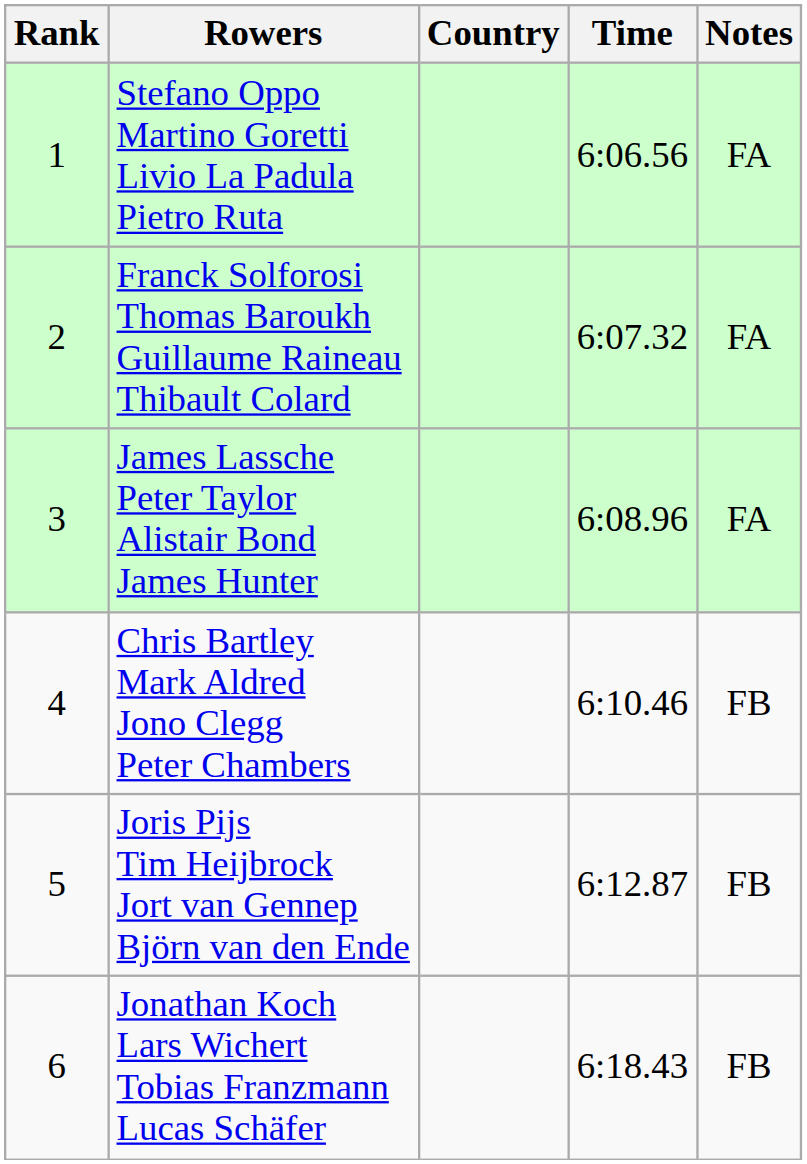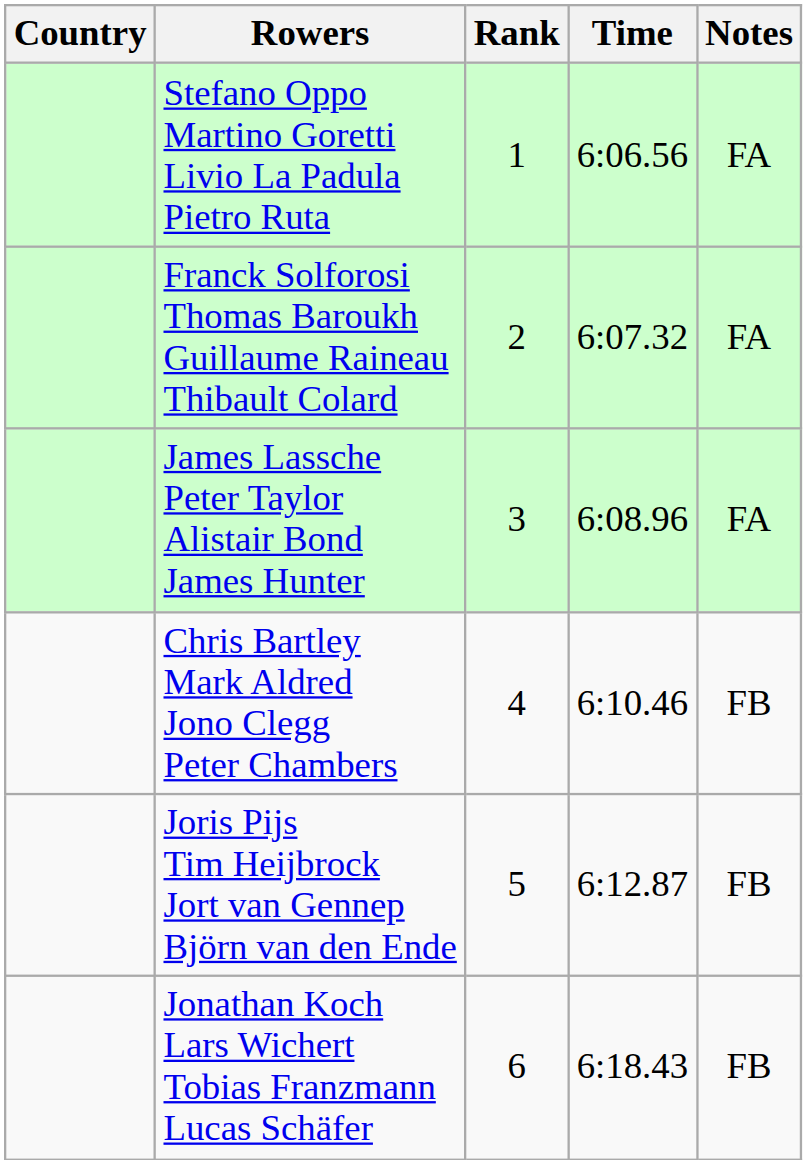columns swapped: Rank <-> Country
